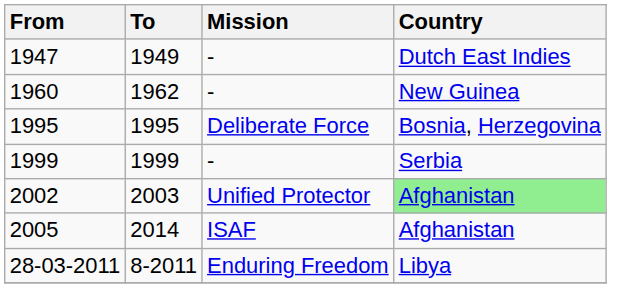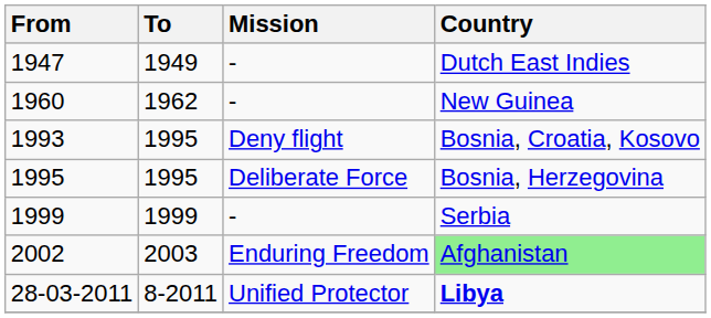+ row: 1993 | 1995 | Deny flight | Bosnia, Croatia, Kosovo
2002 | Mission: Unified Protector -> Enduring Freedom
- row: 2005 | 2014 | ISAF | Afghanistan
28-03-2011 | Mission: Enduring Freedom -> Unified Protector
28-03-2011 | Country: normal -> bold
